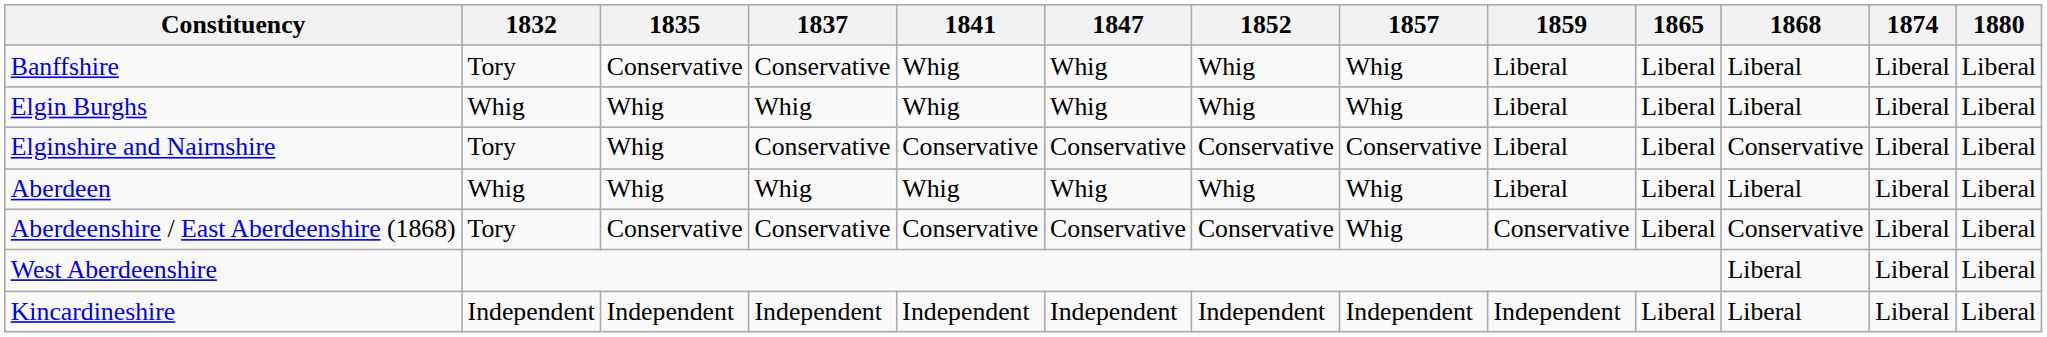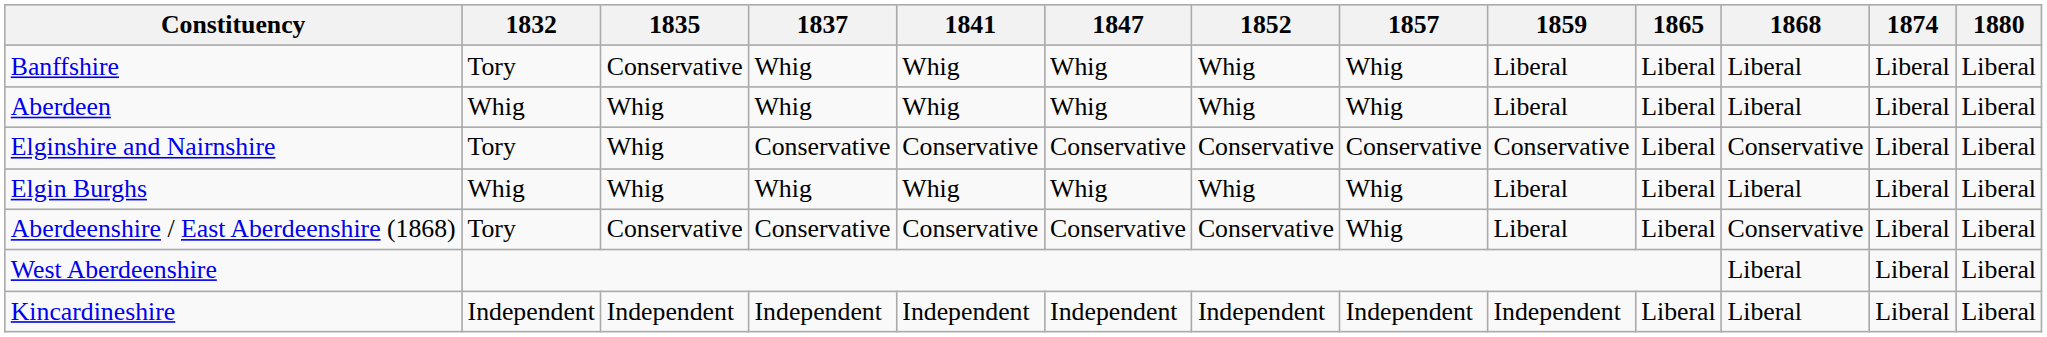Banffshire | 1837: Conservative -> Whig
rows swapped: Elgin Burghs <-> Aberdeen
Elginshire and Nairnshire | 1859: Liberal -> Conservative
Aberdeenshire / East Aberdeenshire (1868) | 1859: Conservative -> Liberal
